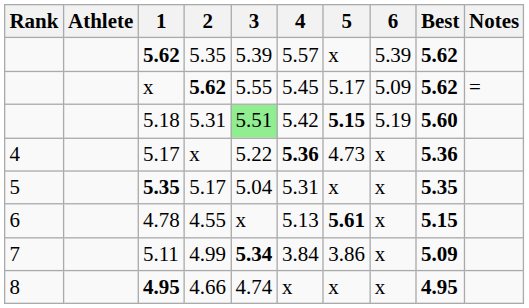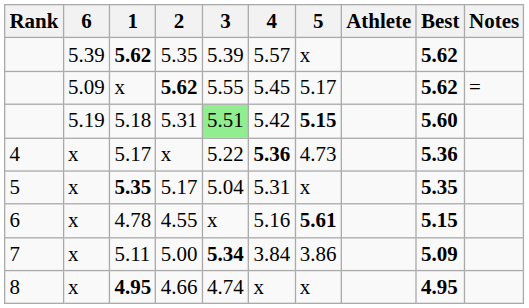columns swapped: Athlete <-> 6
4.78 | 4: 5.13 -> 5.16
5.11 | 2: 4.99 -> 5.00
